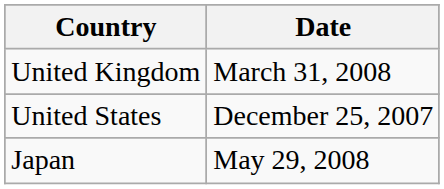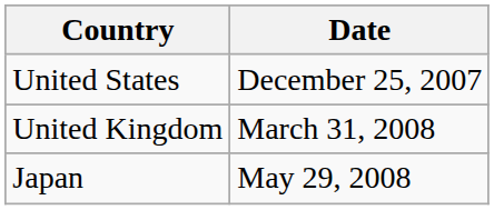rows swapped: United States <-> United Kingdom
